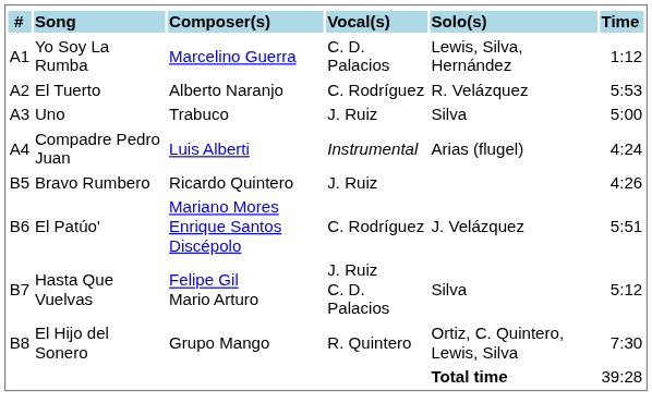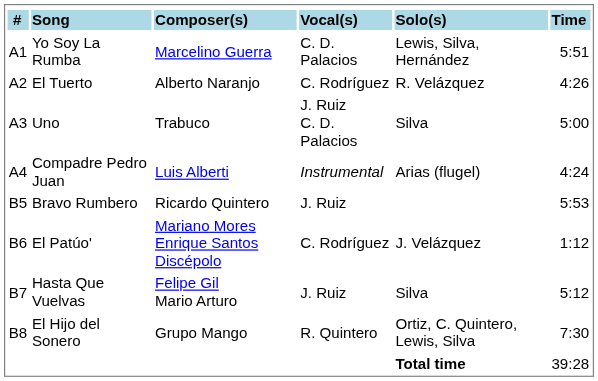Yo Soy La Rumba | Time: 1:12 -> 5:51
El Tuerto | Time: 5:53 -> 4:26
Uno | Vocal(s): J. Ruiz -> J. Ruiz C. D. Palacios
Bravo Rumbero | Time: 4:26 -> 5:53
El Patúo' | Time: 5:51 -> 1:12
Hasta Que Vuelvas | Vocal(s): J. Ruiz C. D. Palacios -> J. Ruiz
